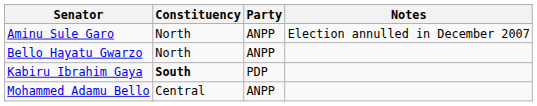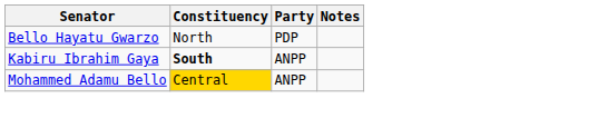- row: Aminu Sule Garo | North | ANPP | Election annulled in December 2007
Bello Hayatu Gwarzo | Party: ANPP -> PDP
Kabiru Ibrahim Gaya | Party: PDP -> ANPP
Mohammed Adamu Bello | Constituency: no background -> gold background
